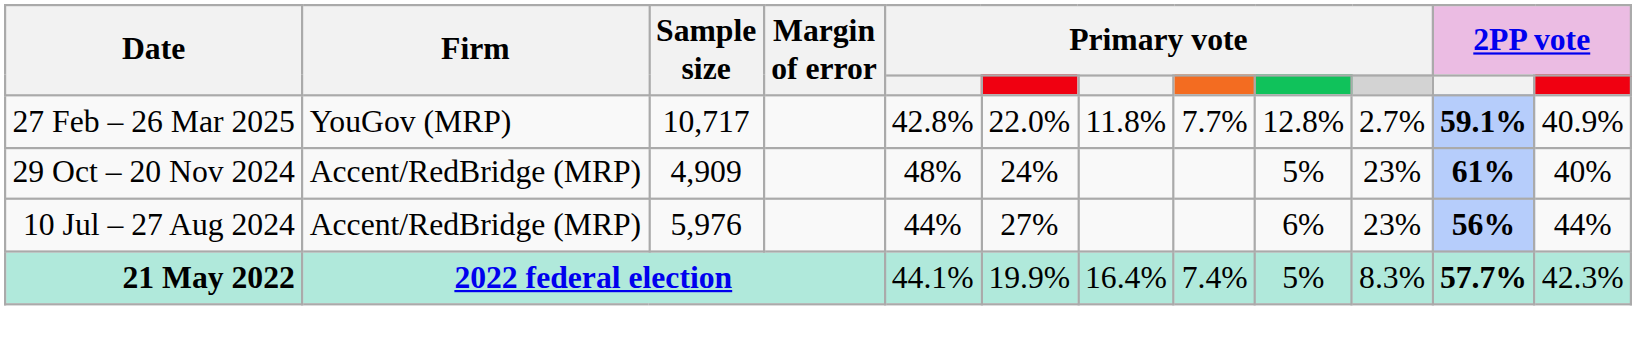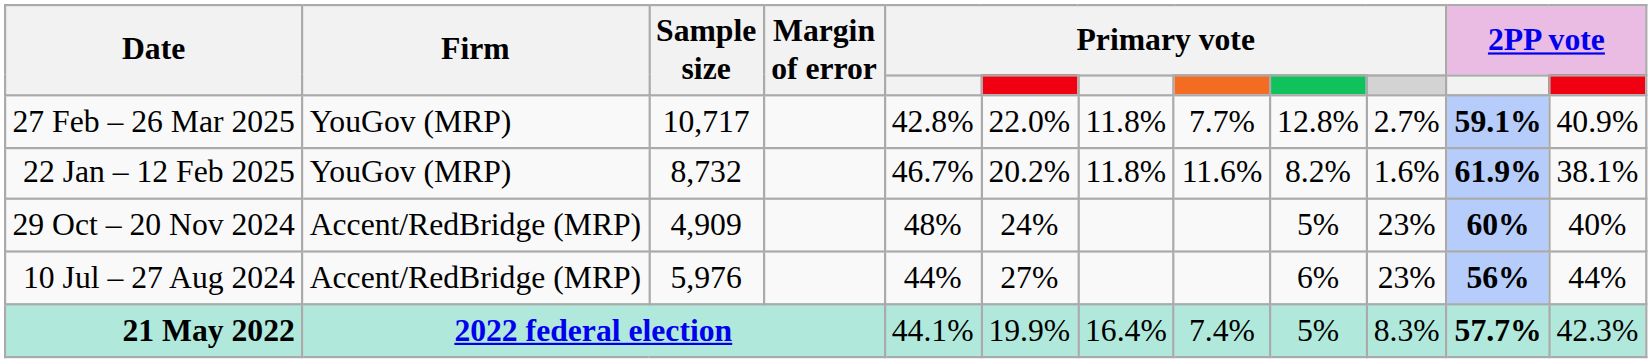+ row: 22 Jan – 12 Feb 2025 | YouGov (MRP) | 8,732 | 46.7% | 20.2% | 11.8% | 11.6% | 8.2% | 1.6% | 61.9% | 38.1%
29 Oct – 20 Nov 2024 | column 11: 61% -> 60%
